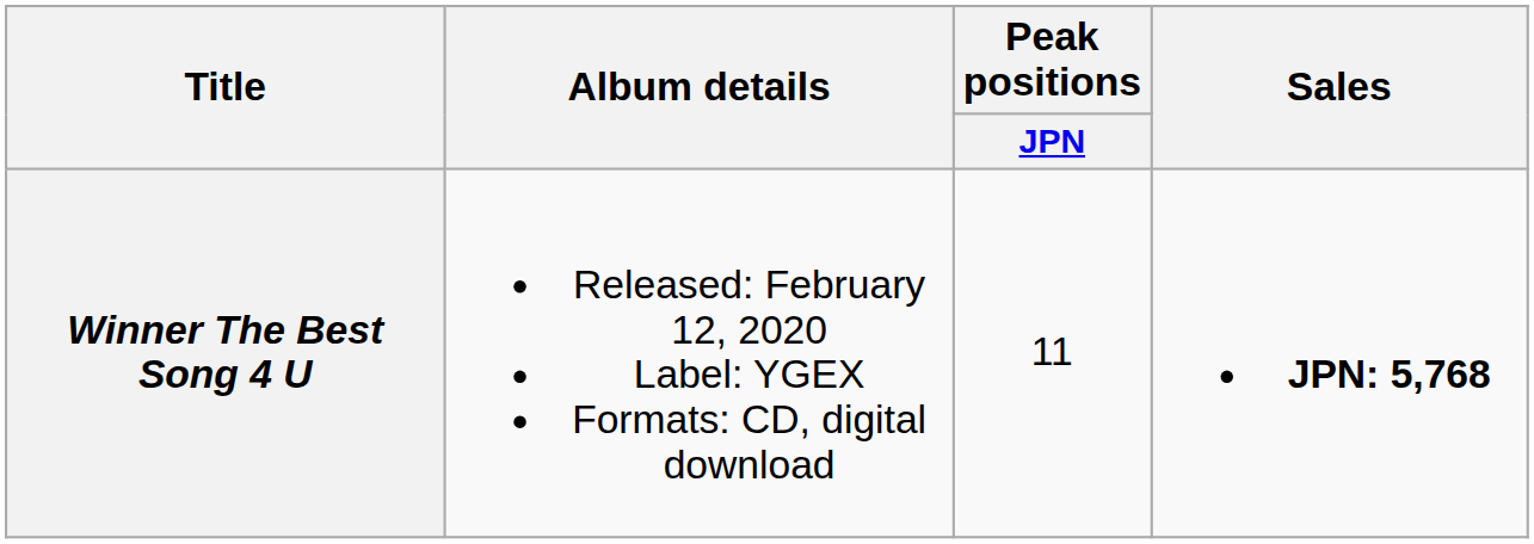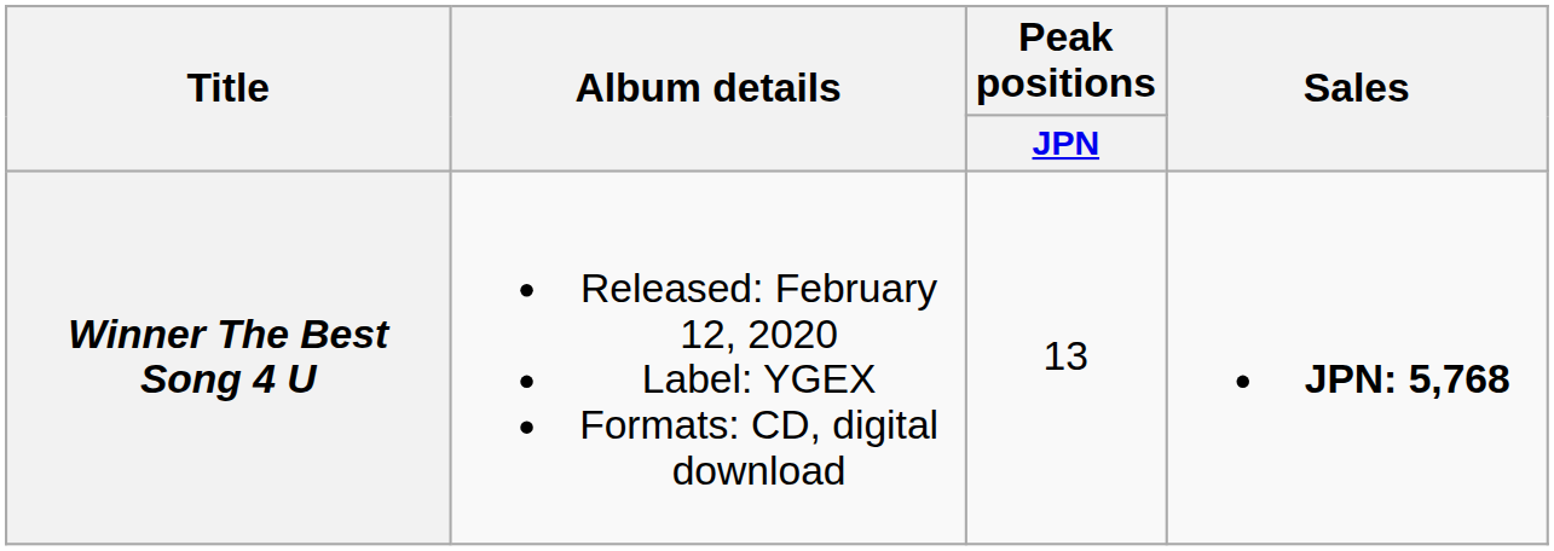Winner The Best Song 4 U | Peak positions / JPN: 11 -> 13
